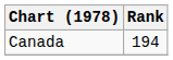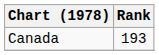Canada | Rank: 194 -> 193
